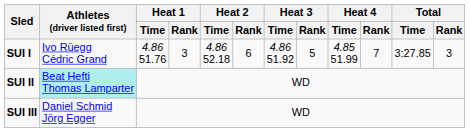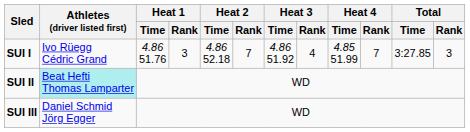SUI I | Heat 2 / Rank: 6 -> 7
SUI I | Heat 3 / Rank: 5 -> 4
